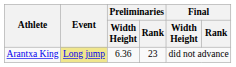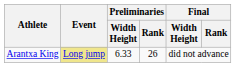Arantxa King | Preliminaries / Width Height: 6.36 -> 6.33
Arantxa King | Preliminaries / Rank: 23 -> 26
